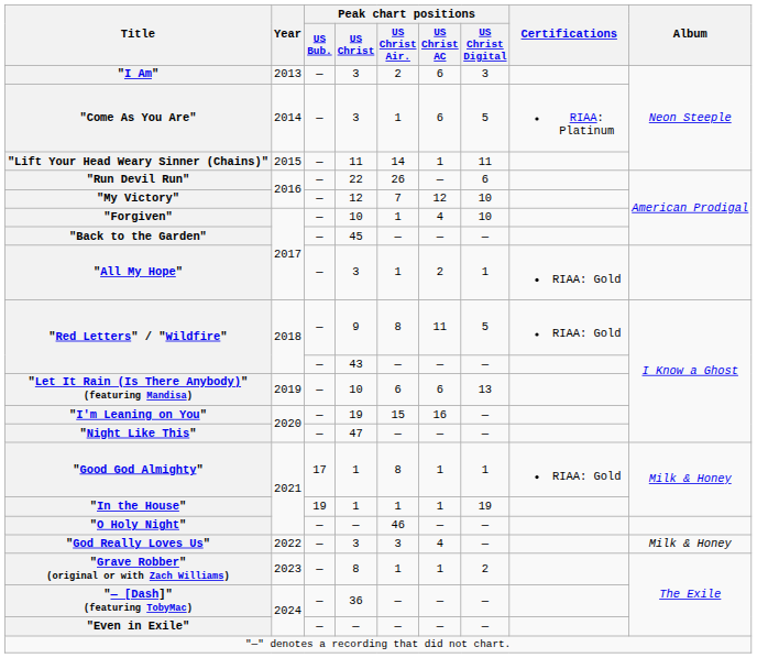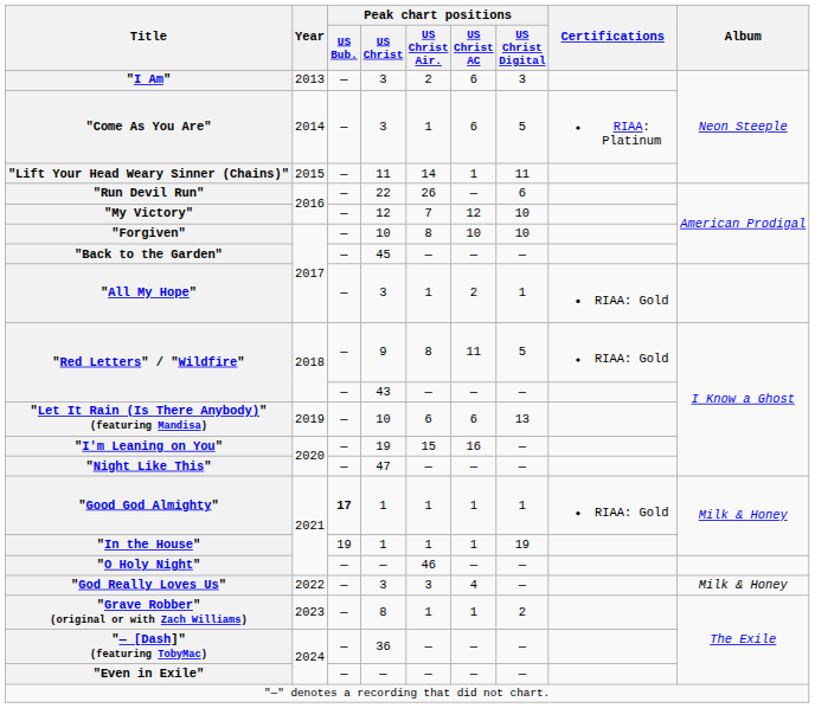"Forgiven" | Peak chart positions / US Christ Air.: 1 -> 8
"Forgiven" | Peak chart positions / US Christ AC: 4 -> 10
"Good God Almighty" | Peak chart positions / US Bub.: normal -> bold
"Good God Almighty" | Peak chart positions / US Christ Air.: 8 -> 1
